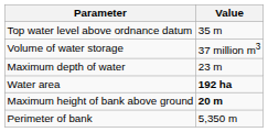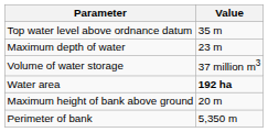rows swapped: Volume of water storage <-> Maximum depth of water
Maximum height of bank above ground | Value: bold -> normal
